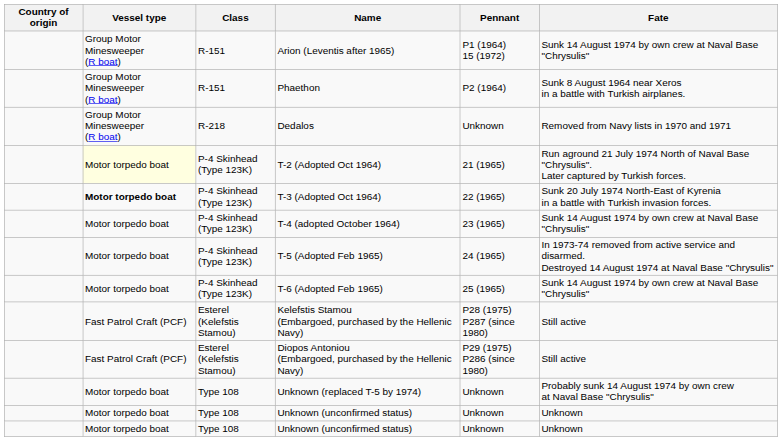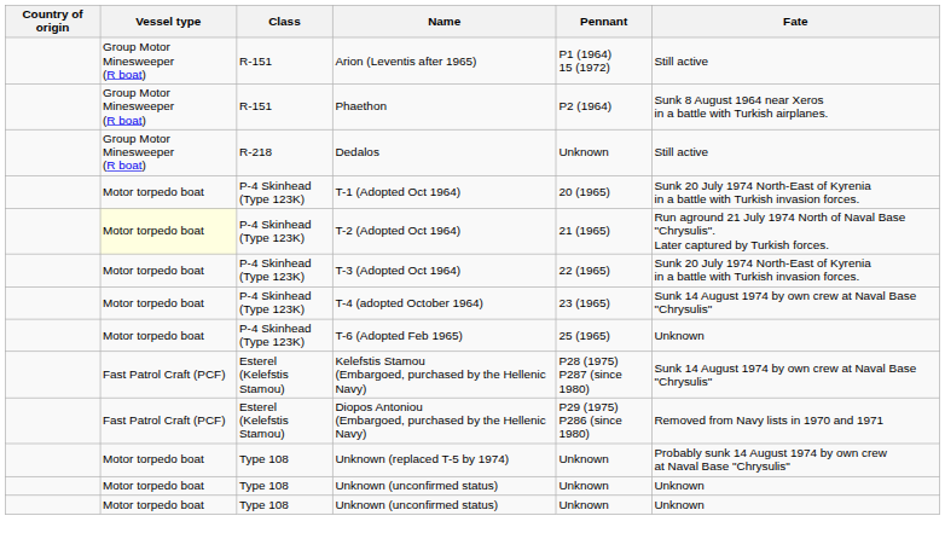Arion (Leventis after 1965) | Fate: Sunk 14 August 1974 by own crew at Naval Base "Chrysulis" -> Still active
Dedalos | Fate: Removed from Navy lists in 1970 and 1971 -> Still active
+ row: Motor torpedo boat | P-4 Skinhead (Type 123K) | T-1 (Adopted Oct 1964) | 20 (1965) | Sunk 20 July 1974 North-East of Kyrenia in a battle with Turkish invasion forces.
T-3 (Adopted Oct 1964) | Vessel type: bold -> normal
- row: Motor torpedo boat | P-4 Skinhead (Type 123K) | T-5 (Adopted Feb 1965) | 24 (1965) | In 1973-74 removed from active service and disarmed. Destroyed 14 August 1974 at Naval Base "Chrysulis"
T-6 (Adopted Feb 1965) | Fate: Sunk 14 August 1974 by own crew at Naval Base "Chrysulis" -> Unknown
Kelefstis Stamou (Embargoed, purchased by the Hellenic Navy) | Fate: Still active -> Sunk 14 August 1974 by own crew at Naval Base "Chrysulis"
Diopos Antoniou (Embargoed, purchased by the Hellenic Navy) | Fate: Still active -> Removed from Navy lists in 1970 and 1971
